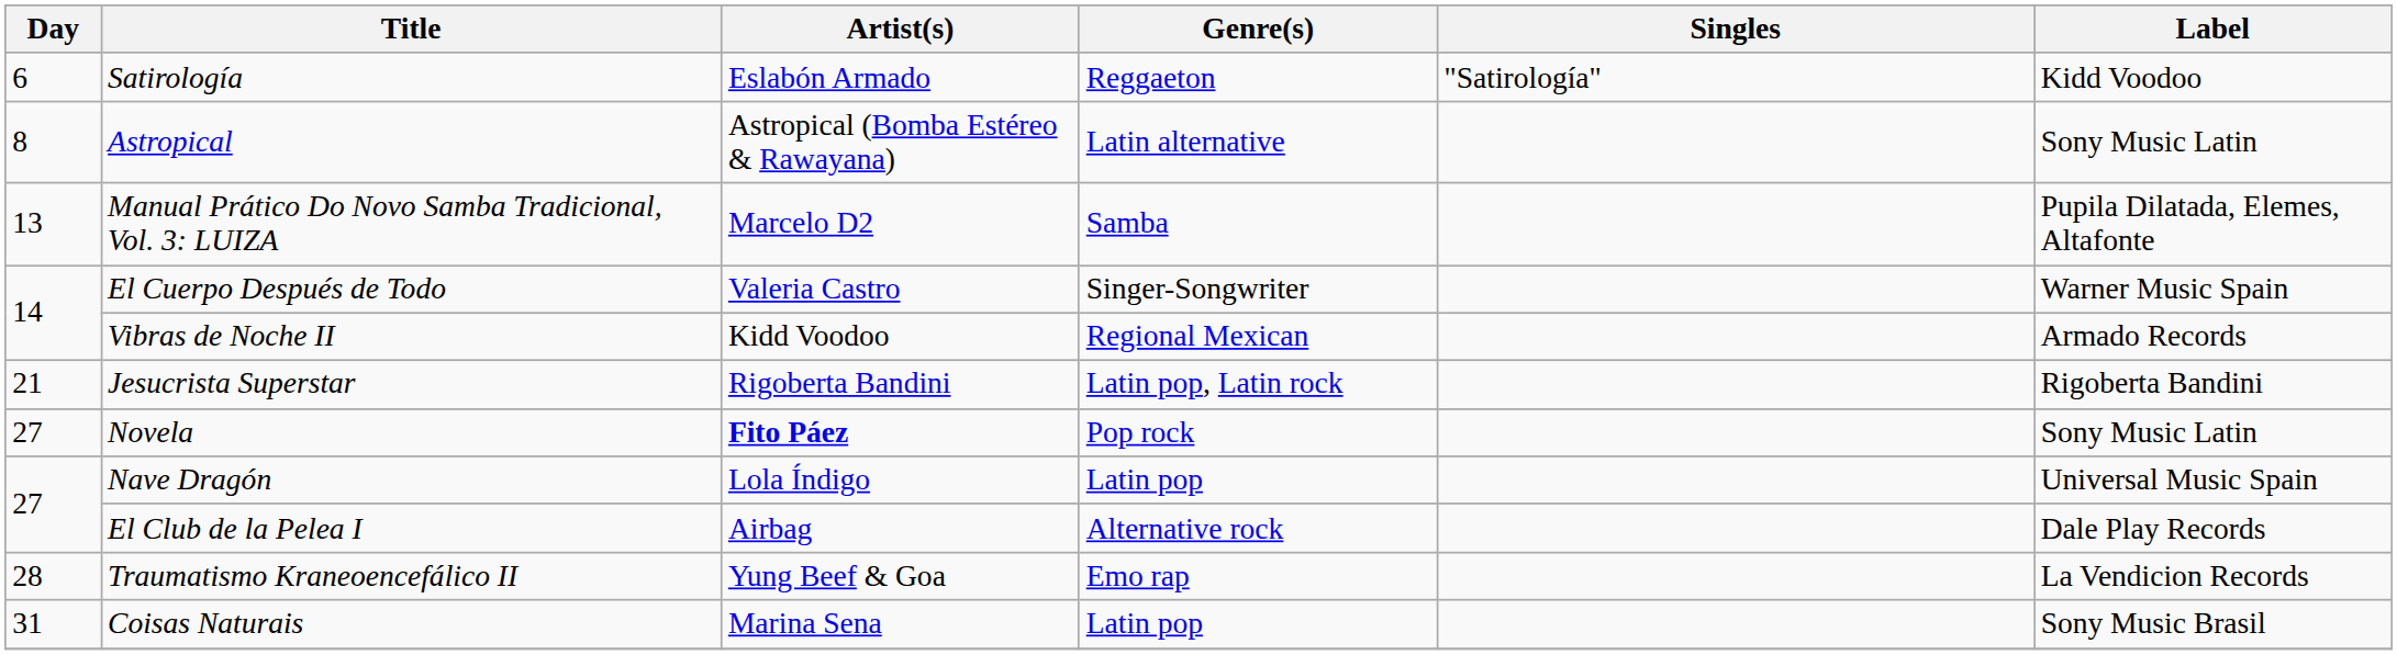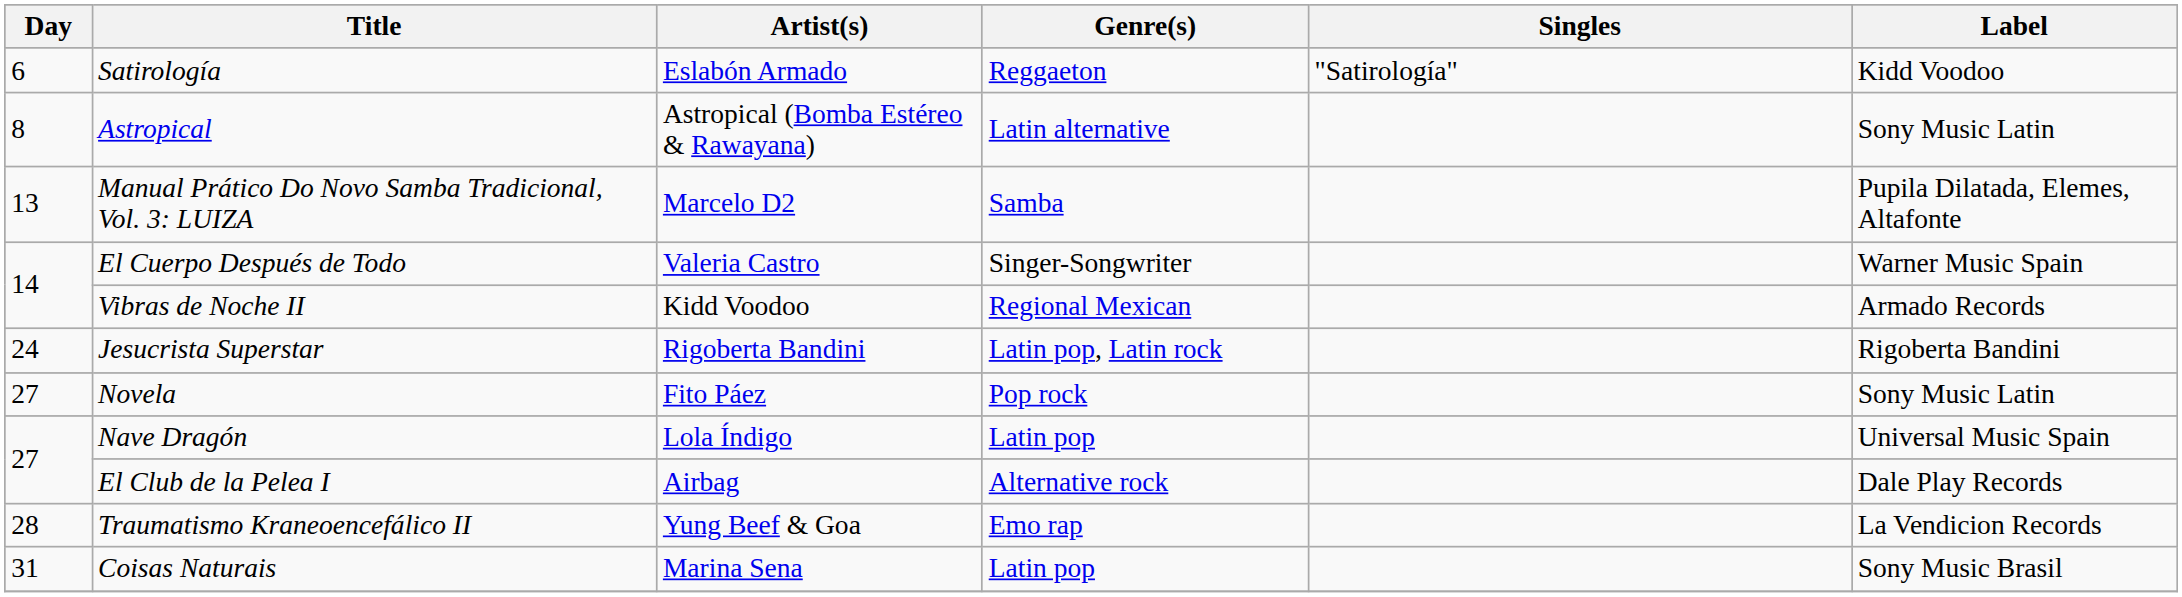Jesucrista Superstar | Day: 21 -> 24
Novela | Artist(s): bold -> normal
